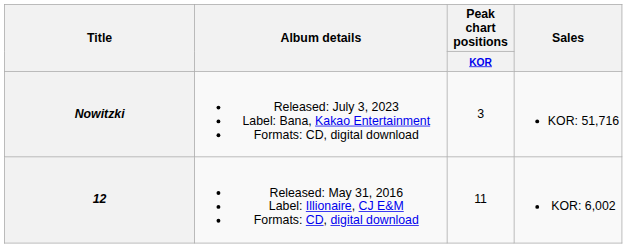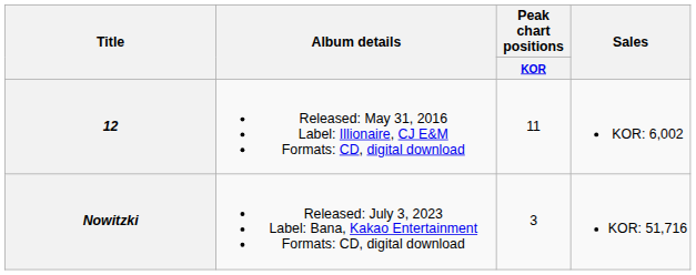rows swapped: 12 <-> Nowitzki
